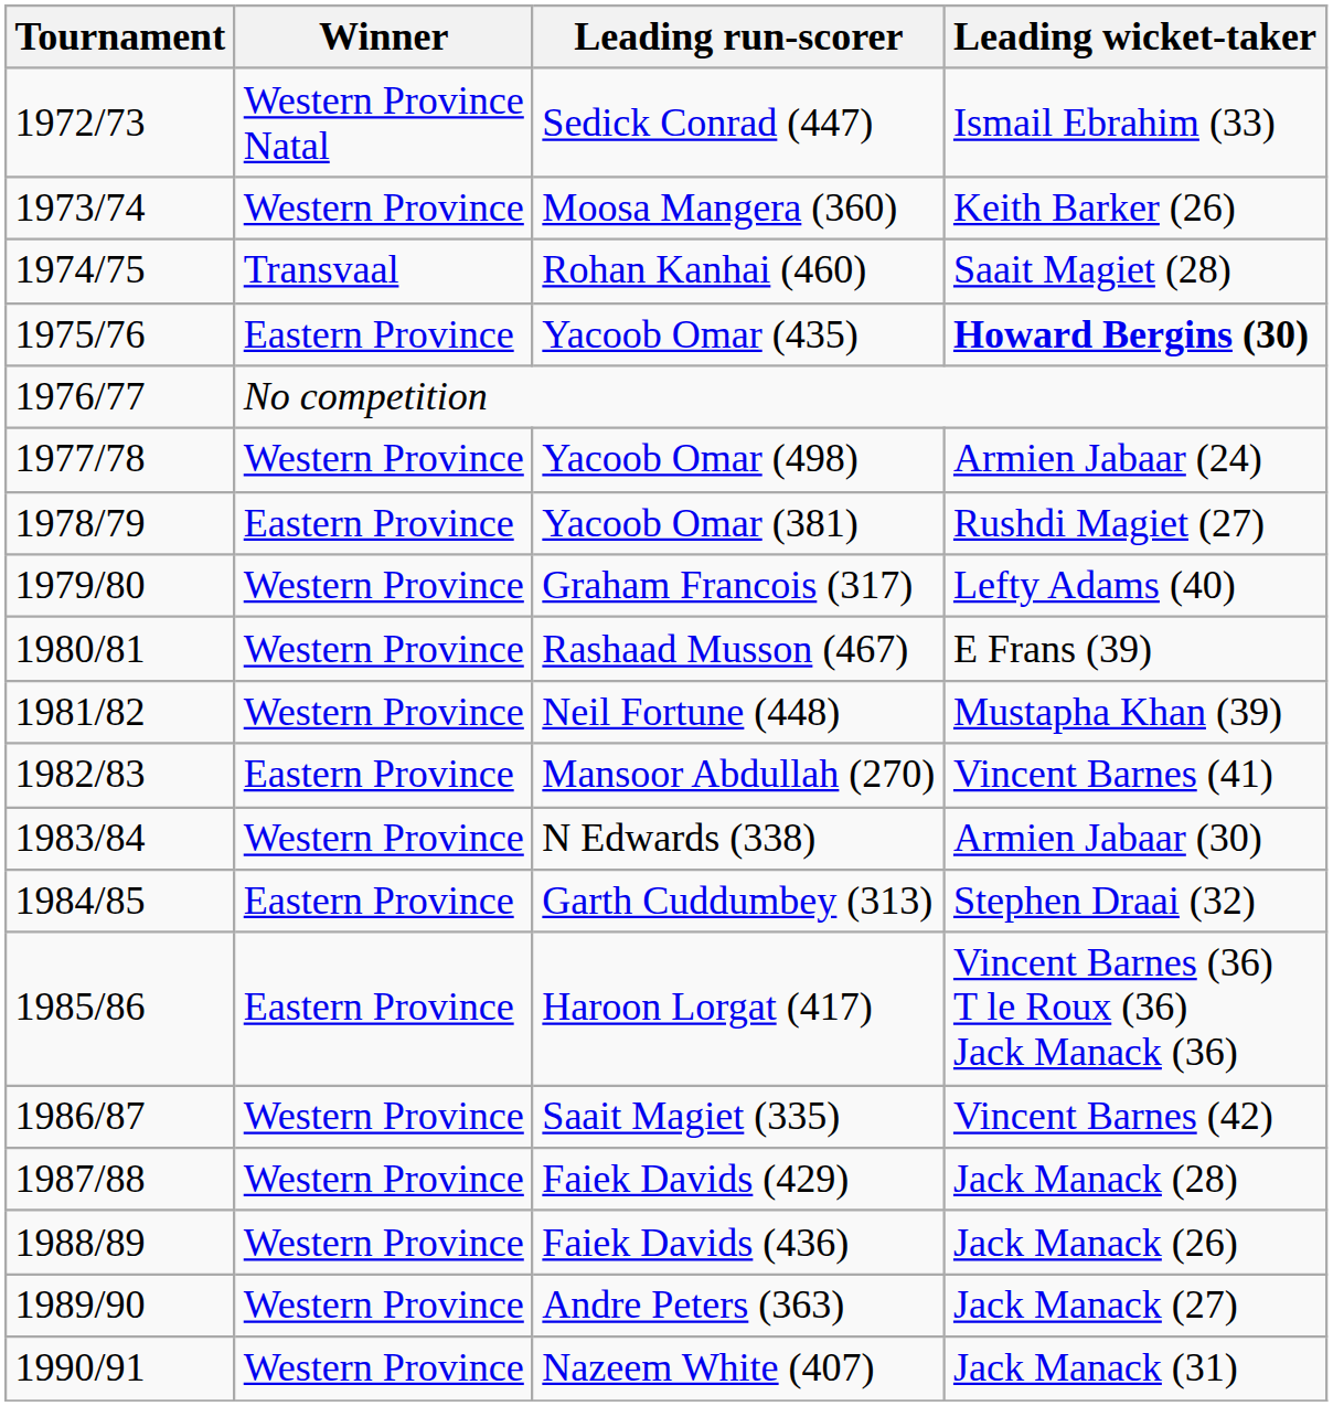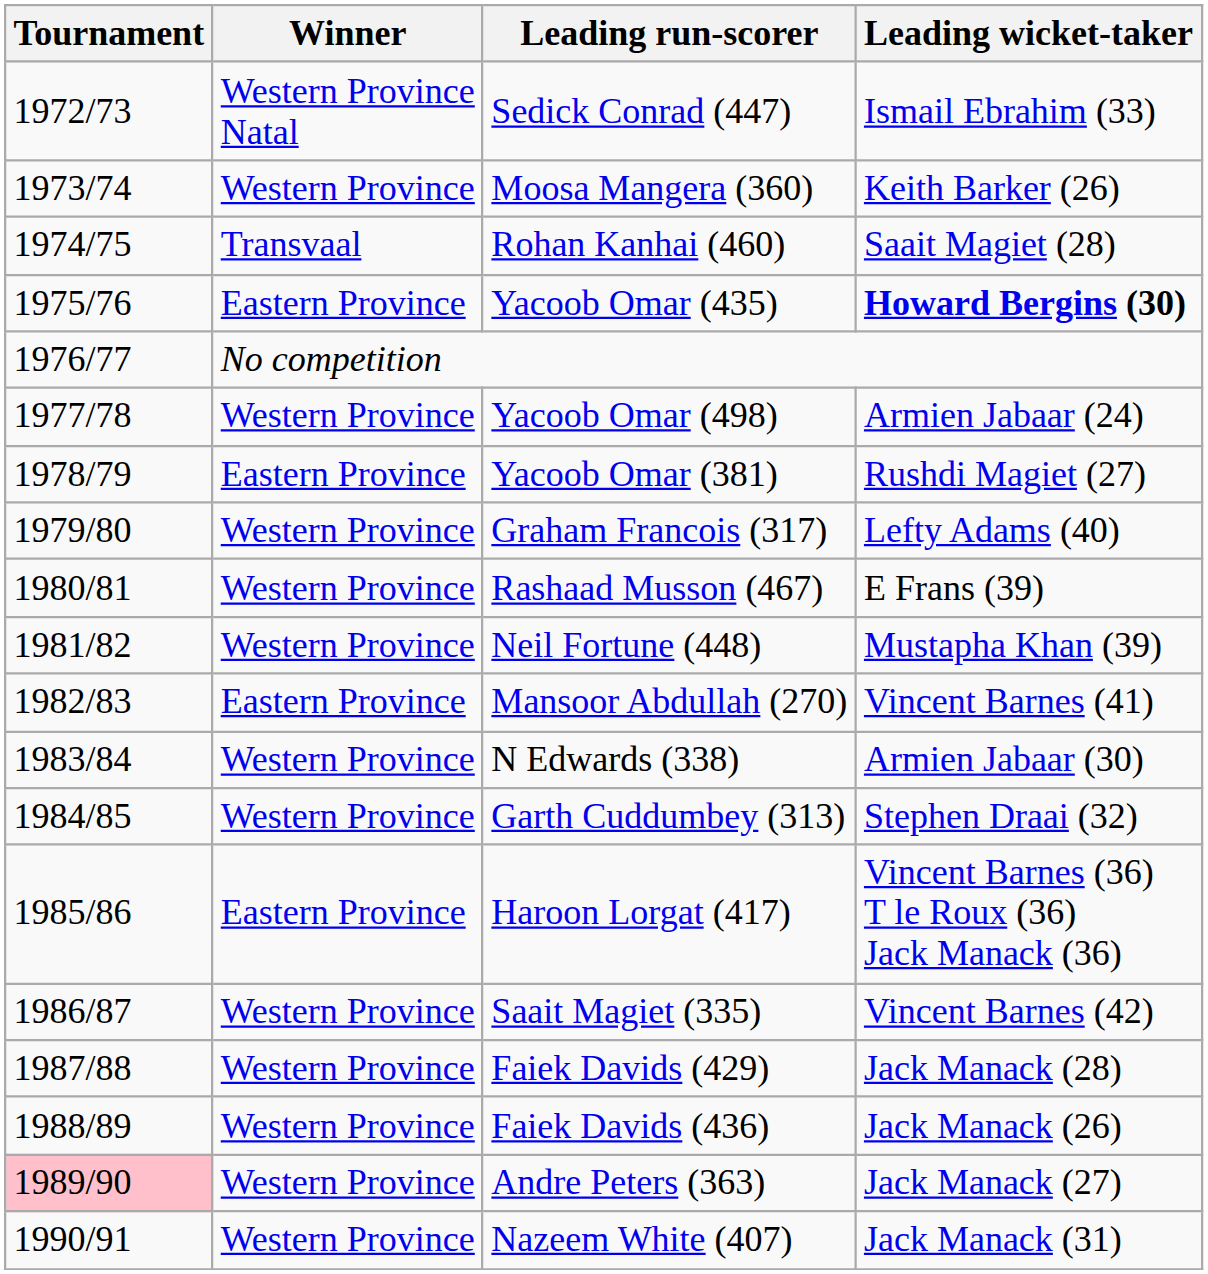Garth Cuddumbey (313) | Winner: Eastern Province -> Western Province
Andre Peters (363) | Tournament: no background -> pink background
